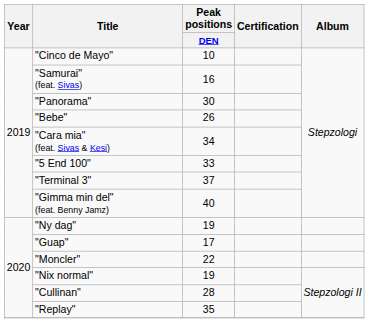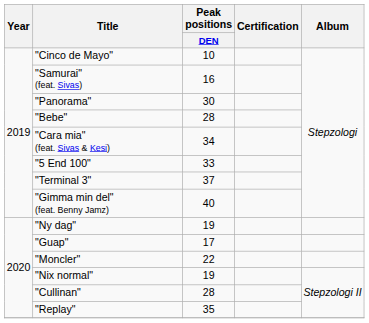"Bebe" | Peak positions / DEN: 26 -> 28
